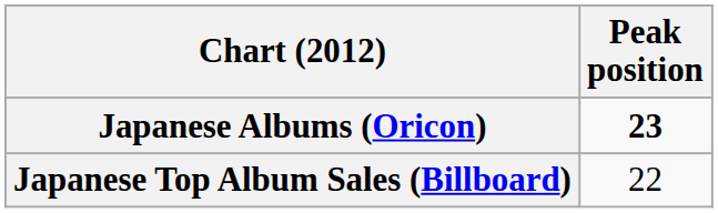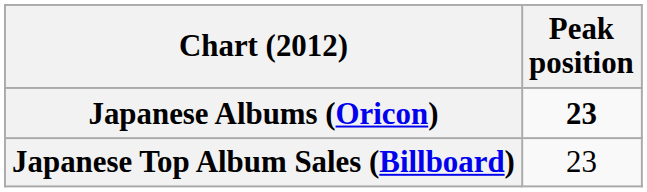Japanese Top Album Sales (Billboard) | Peak position: 22 -> 23
